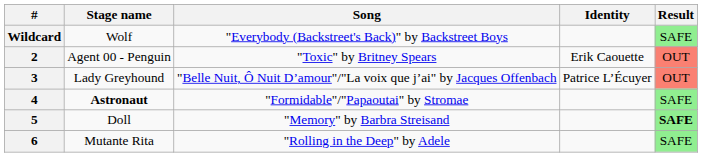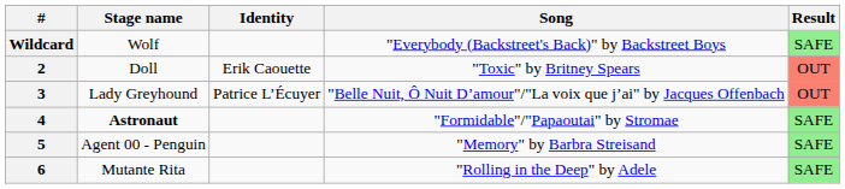columns swapped: Song <-> Identity
2 | Stage name: Agent 00 - Penguin -> Doll
5 | Stage name: Doll -> Agent 00 - Penguin
5 | Result: bold -> normal
